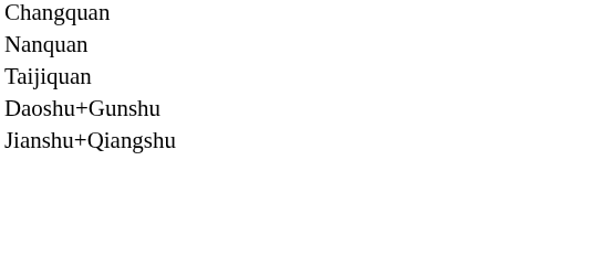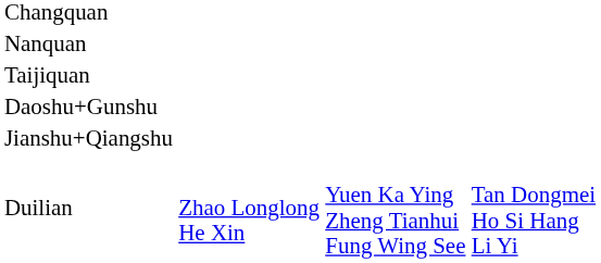+ row: Duilian | Zhao Longlong He Xin | Yuen Ka Ying Zheng Tianhui Fung Wing See | Tan Dongmei Ho Si Hang Li Yi
